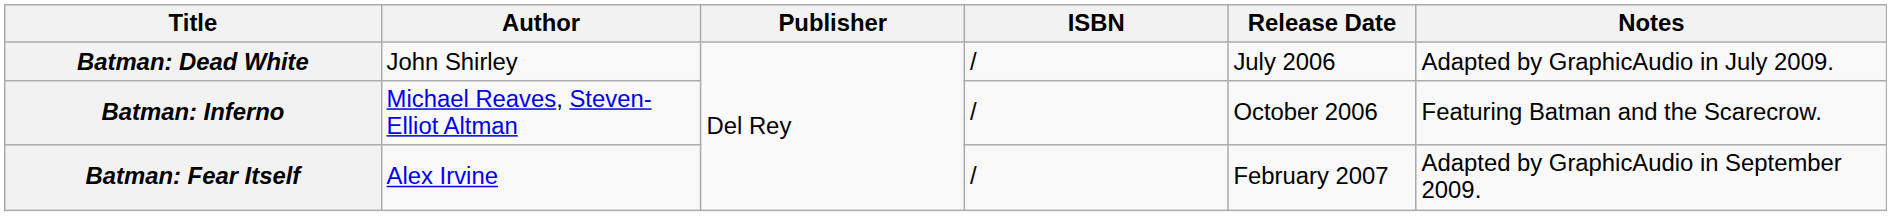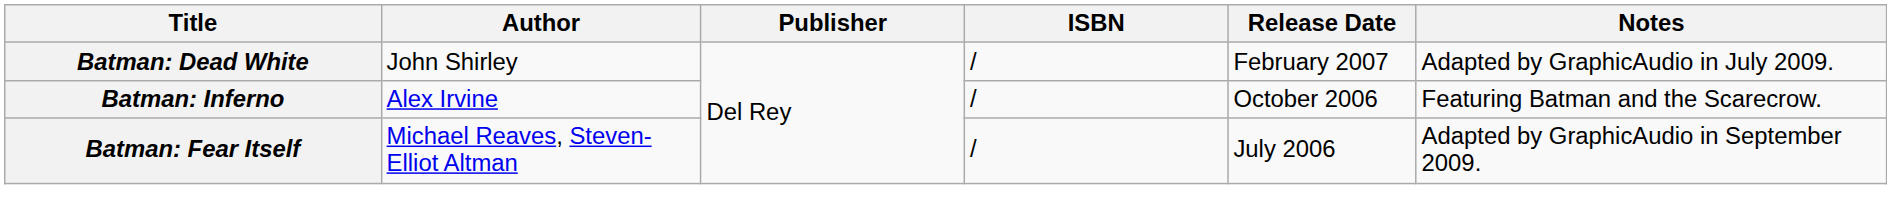Batman: Dead White | Release Date: July 2006 -> February 2007
Batman: Inferno | Author: Michael Reaves, Steven-Elliot Altman -> Alex Irvine
Batman: Fear Itself | Author: Alex Irvine -> Michael Reaves, Steven-Elliot Altman
Batman: Fear Itself | Release Date: February 2007 -> July 2006
